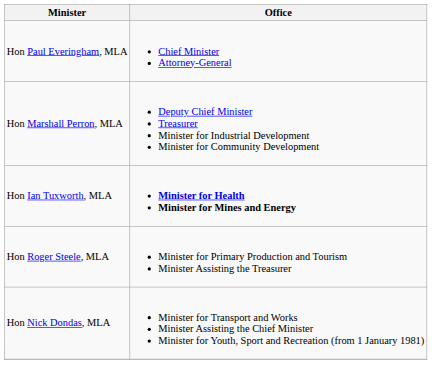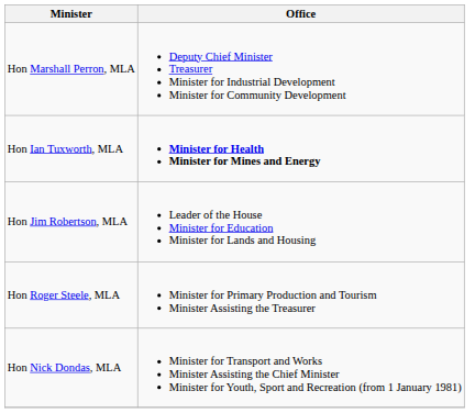- row: Hon Paul Everingham, MLA | Chief Minister Attorney-General
+ row: Hon Jim Robertson, MLA | Leader of the House Minister for Education Minister for Lands and Housing
